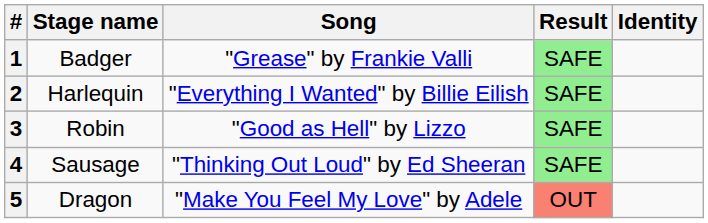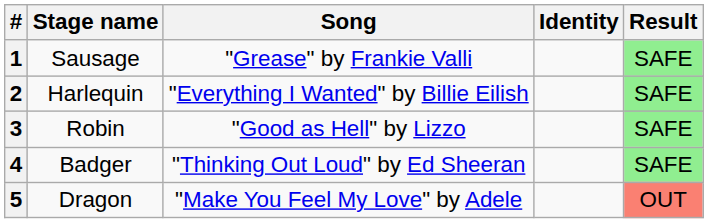columns swapped: Identity <-> Result
1 | Stage name: Badger -> Sausage
4 | Stage name: Sausage -> Badger
